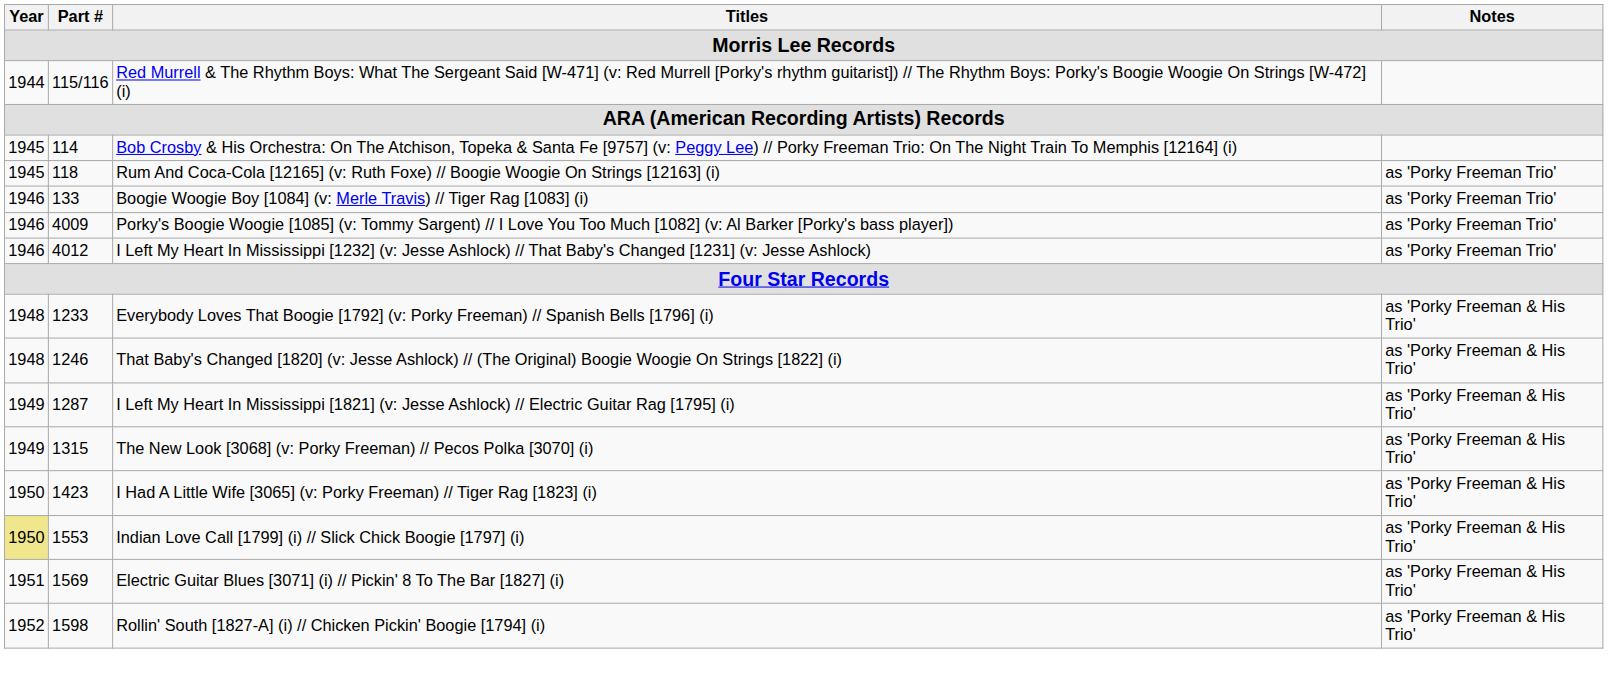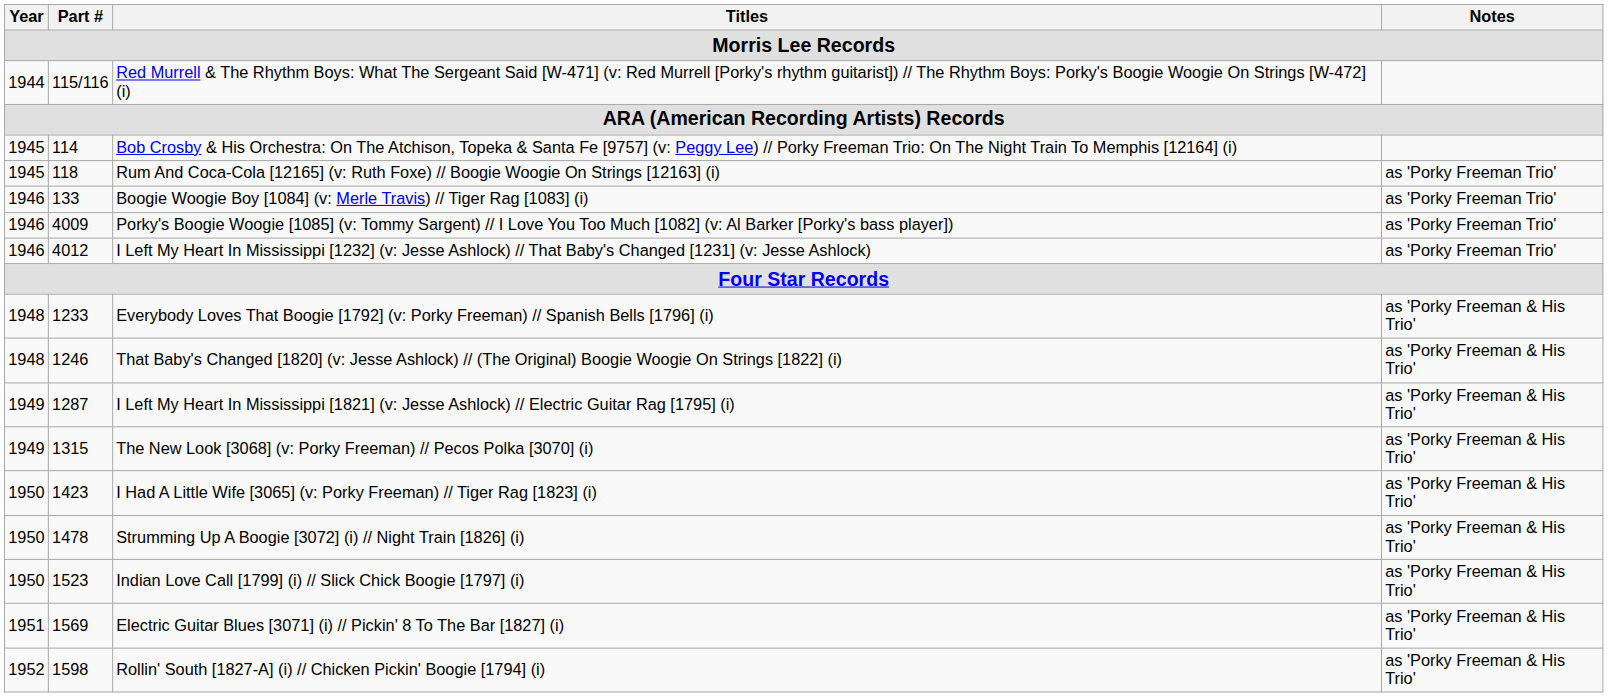+ row: 1950 | 1478 | Strumming Up A Boogie [3072] (i) // Night Train [1826] (i) | as 'Porky Freeman & His Trio'
Indian Love Call [1799] (i) // Slick Chick Boogie [1797] (i) | Year: khaki background -> no background
Indian Love Call [1799] (i) // Slick Chick Boogie [1797] (i) | Part #: 1553 -> 1523
